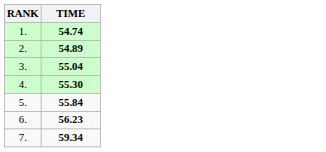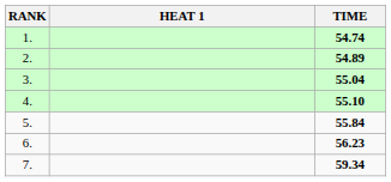+ column: HEAT 1
4. | TIME: 55.30 -> 55.10
